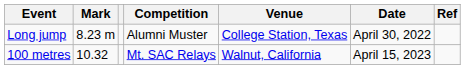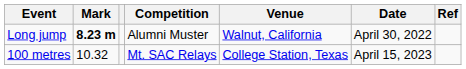Long jump | Mark: normal -> bold
Long jump | Venue: College Station, Texas -> Walnut, California
100 metres | Venue: Walnut, California -> College Station, Texas
